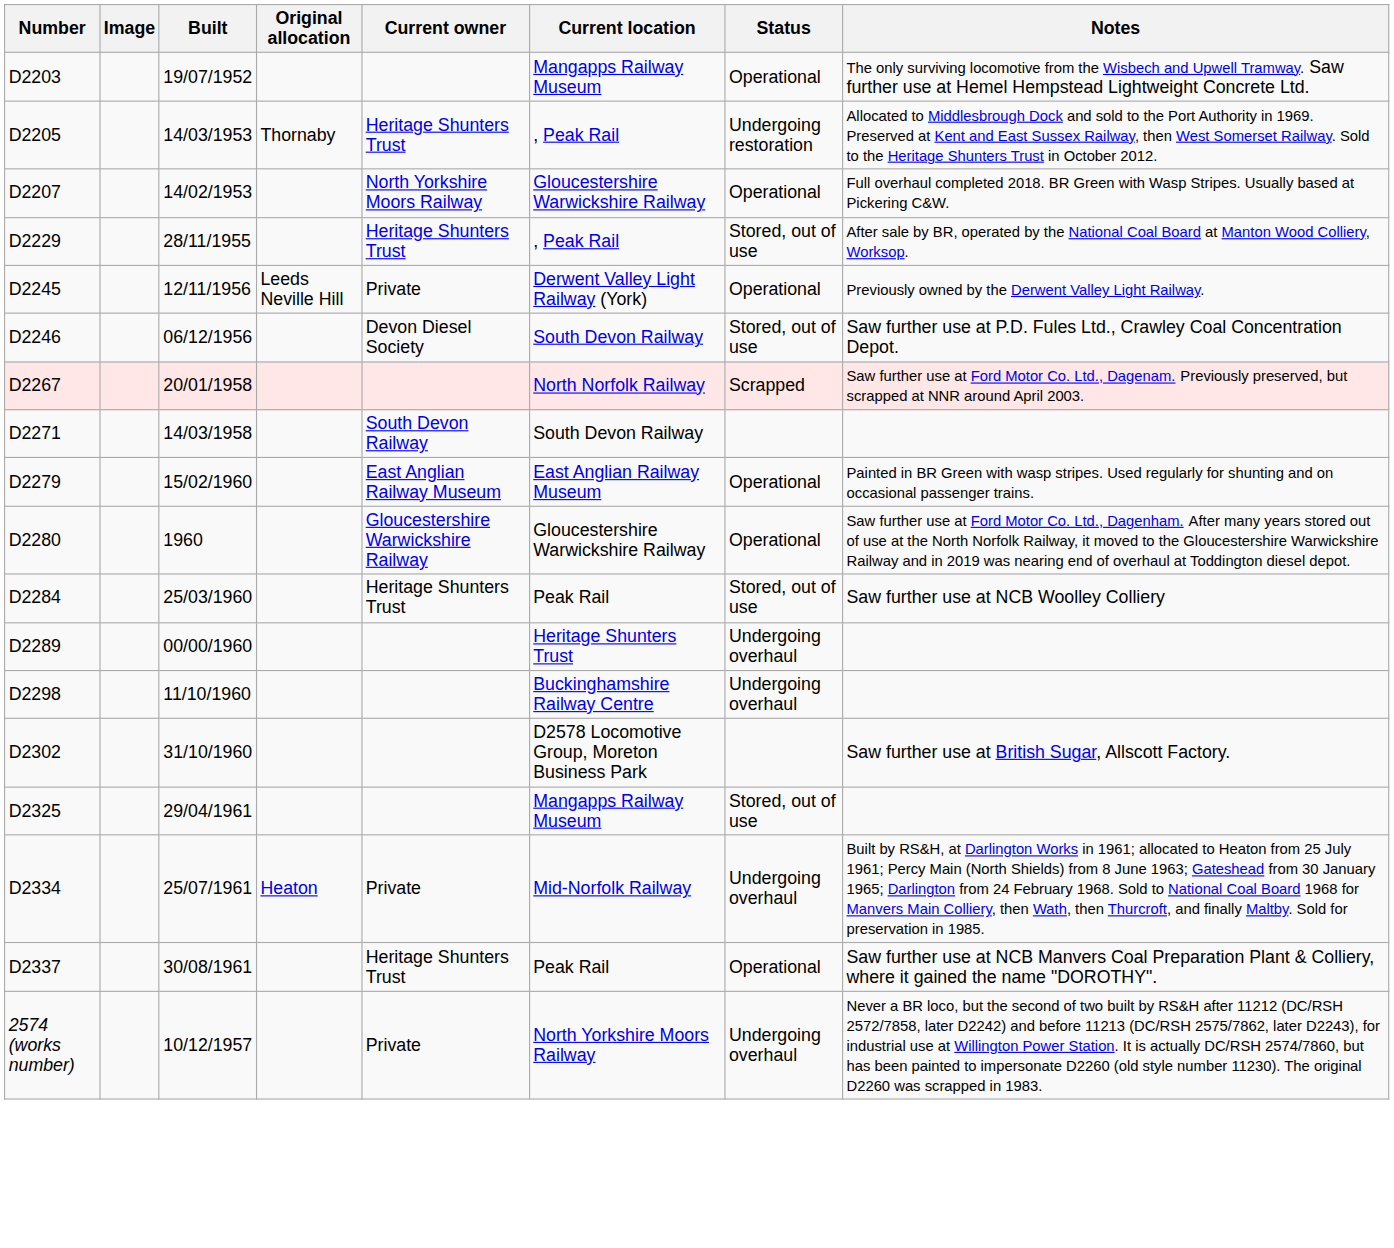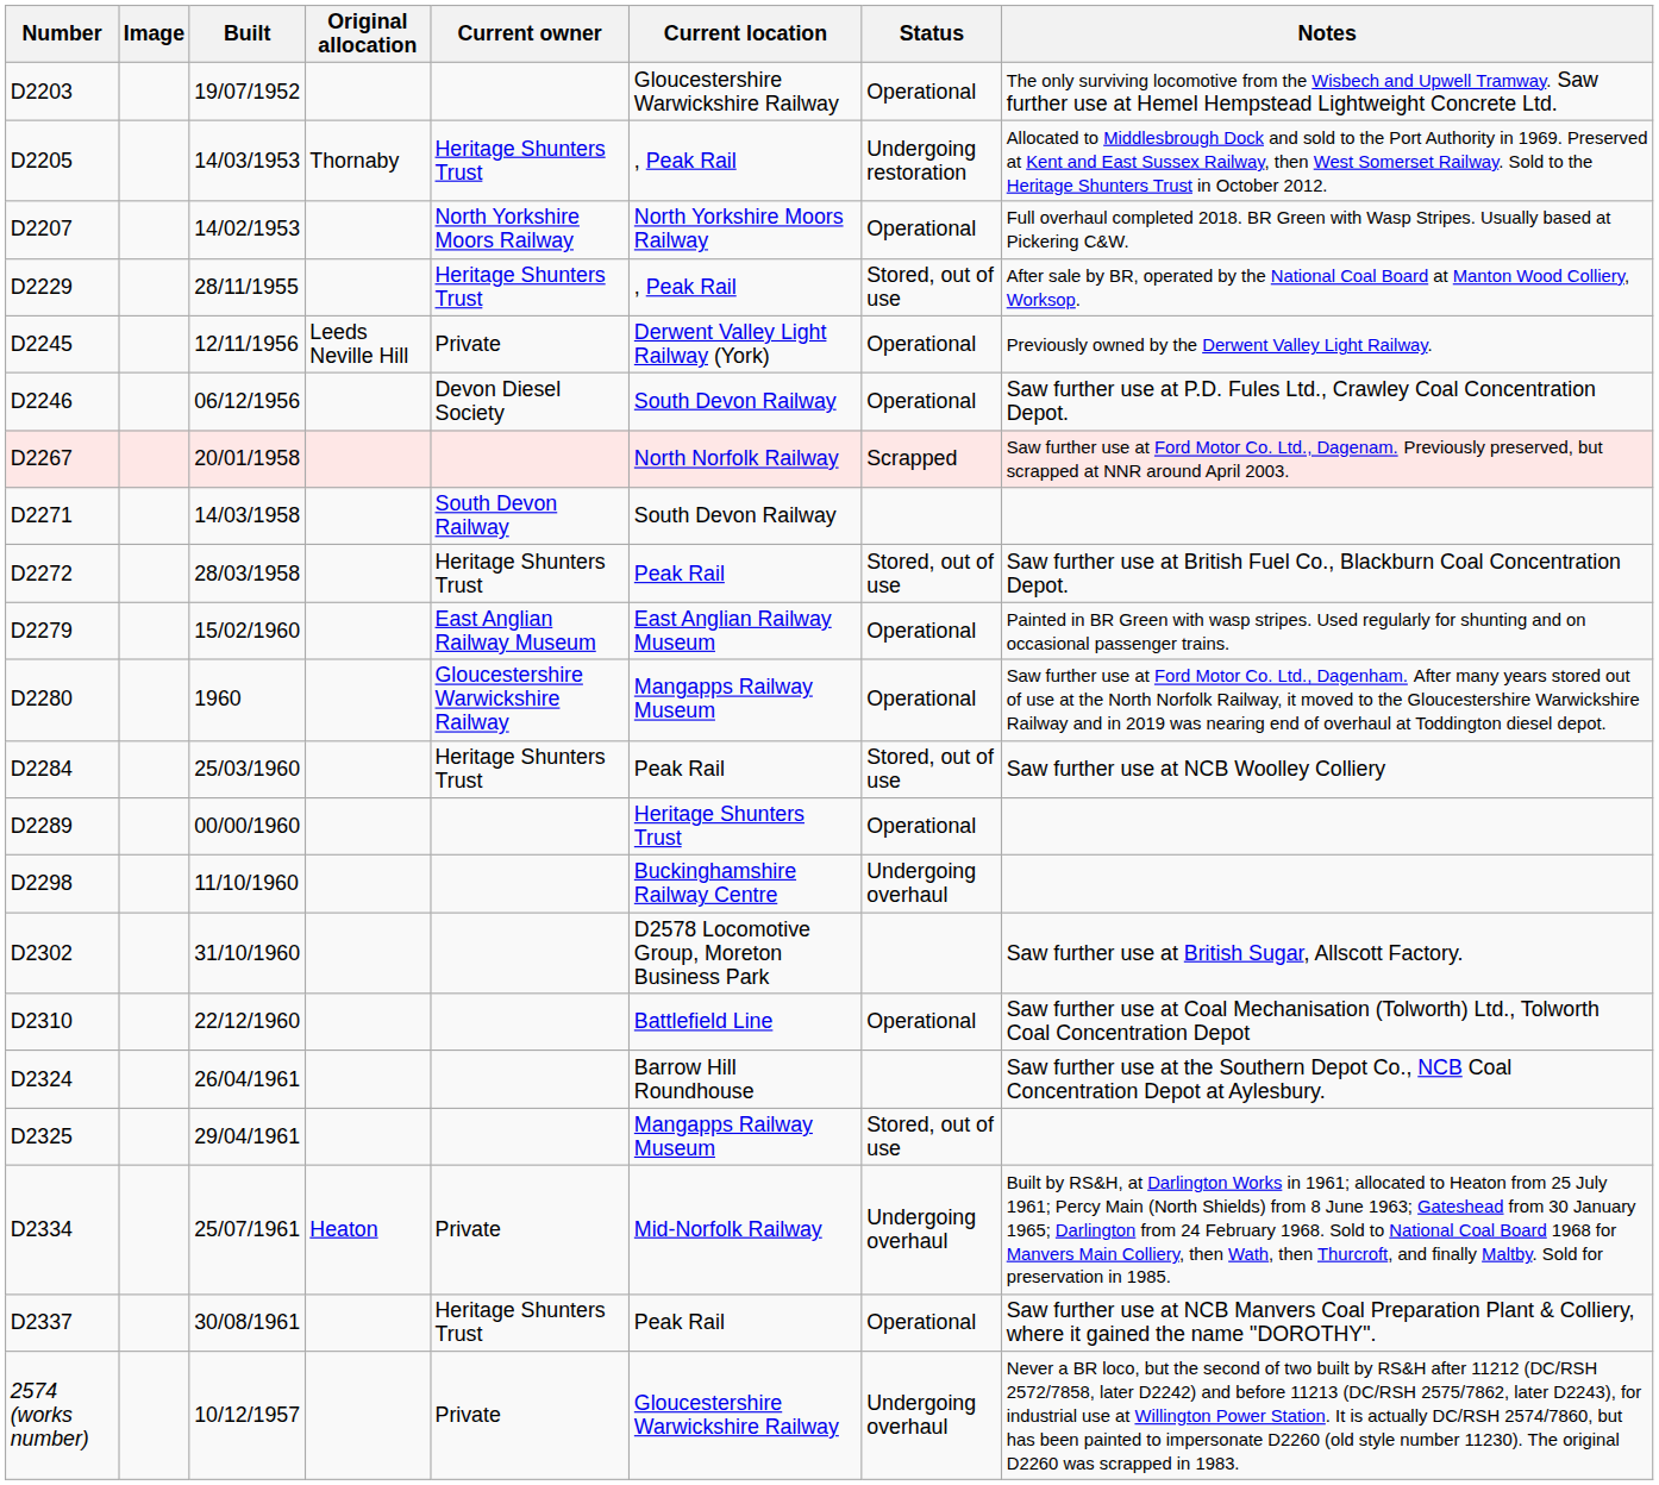D2203 | Current location: Mangapps Railway Museum -> Gloucestershire Warwickshire Railway
D2207 | Current location: Gloucestershire Warwickshire Railway -> North Yorkshire Moors Railway
D2246 | Status: Stored, out of use -> Operational
+ row: D2272 | 28/03/1958 | Heritage Shunters Trust | Peak Rail | Stored, out of use | Saw further use at British Fuel Co., Blackburn Coal Concentration Depot.
D2280 | Current location: Gloucestershire Warwickshire Railway -> Mangapps Railway Museum
D2289 | Status: Undergoing overhaul -> Operational
+ row: D2310 | 22/12/1960 | Battlefield Line | Operational | Saw further use at Coal Mechanisation (Tolworth) Ltd., Tolworth Coal Concentration Depot
+ row: D2324 | 26/04/1961 | Barrow Hill Roundhouse | Saw further use at the Southern Depot Co., NCB Coal Concentration Depot at Aylesbury.
2574 (works number) | Current location: North Yorkshire Moors Railway -> Gloucestershire Warwickshire Railway
